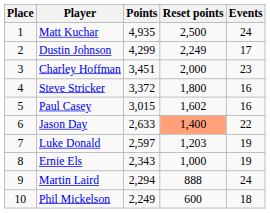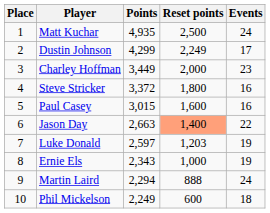Charley Hoffman | Points: 3,451 -> 3,449
Paul Casey | Reset points: 1,602 -> 1,600
Jason Day | Points: 2,633 -> 2,663
